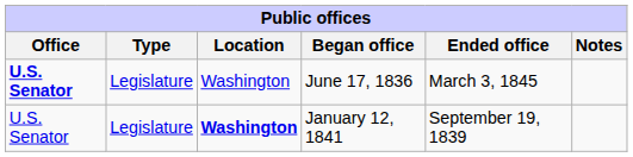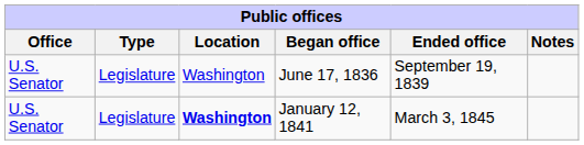June 17, 1836 | Office: bold -> normal
June 17, 1836 | Ended office: March 3, 1845 -> September 19, 1839
January 12, 1841 | Ended office: September 19, 1839 -> March 3, 1845
